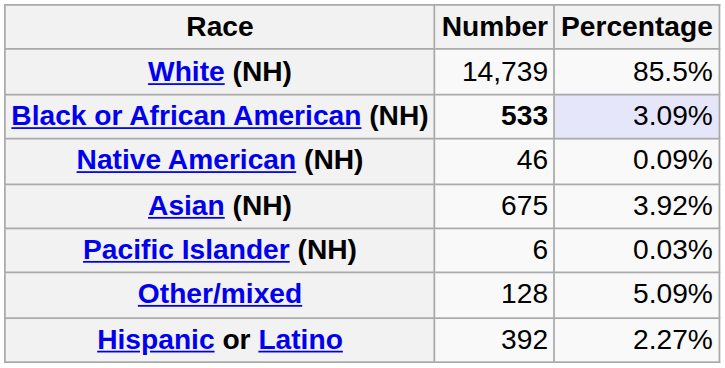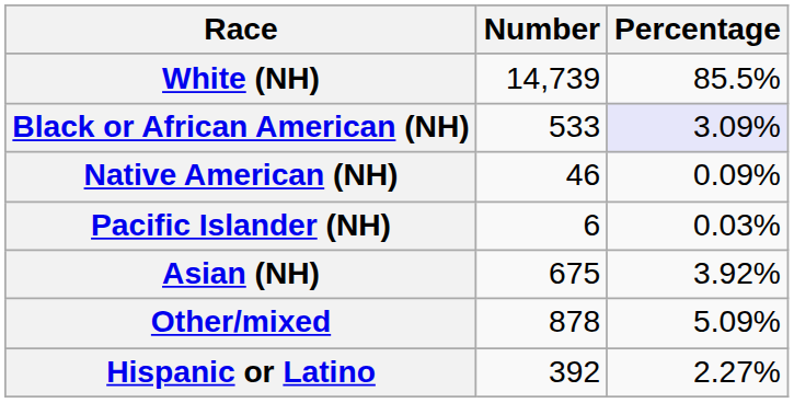Black or African American (NH) | Number: bold -> normal
rows swapped: Asian (NH) <-> Pacific Islander (NH)
Other/mixed | Number: 128 -> 878
